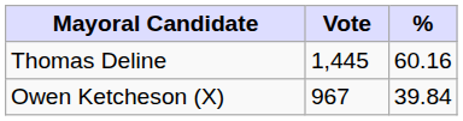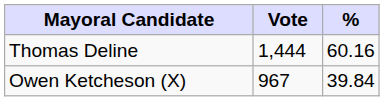Thomas Deline | Vote: 1,445 -> 1,444
